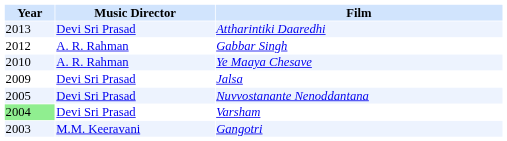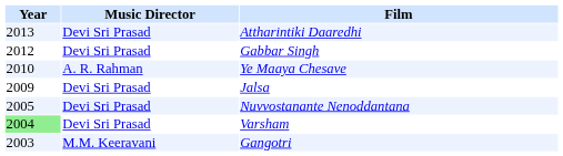Gabbar Singh | Music Director: A. R. Rahman -> Devi Sri Prasad
